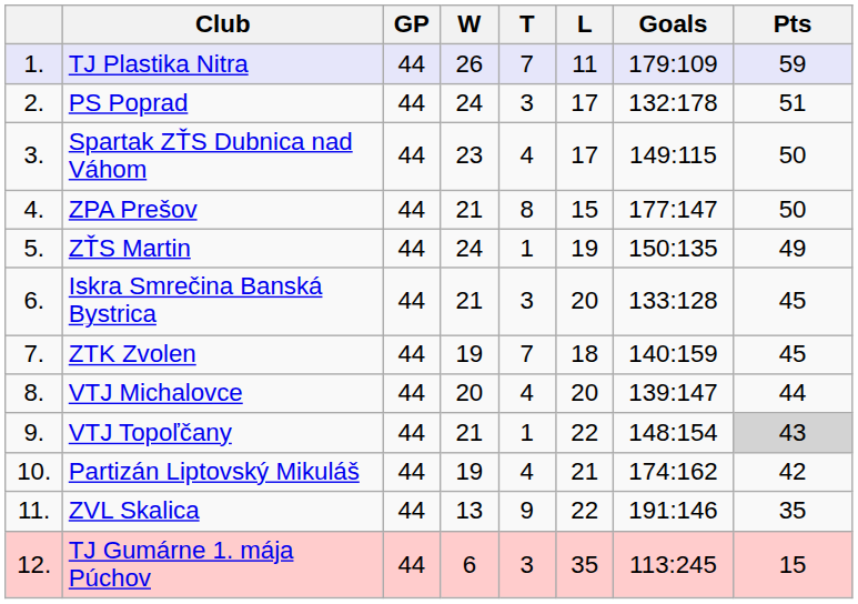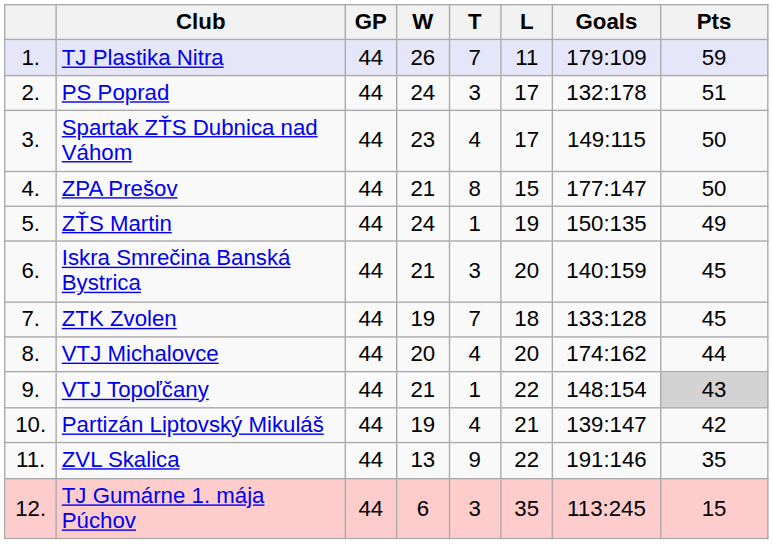Iskra Smrečina Banská Bystrica | Goals: 133:128 -> 140:159
ZTK Zvolen | Goals: 140:159 -> 133:128
VTJ Michalovce | Goals: 139:147 -> 174:162
Partizán Liptovský Mikuláš | Goals: 174:162 -> 139:147
